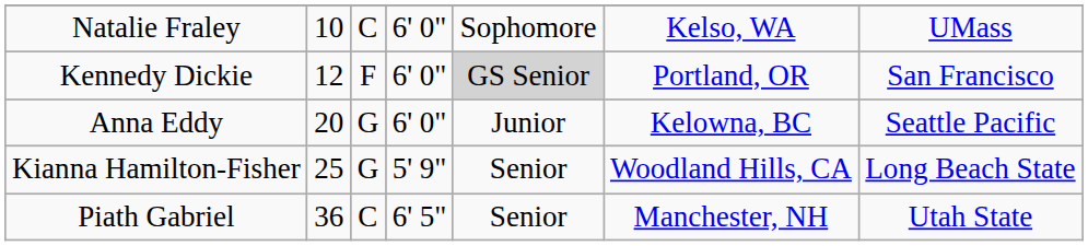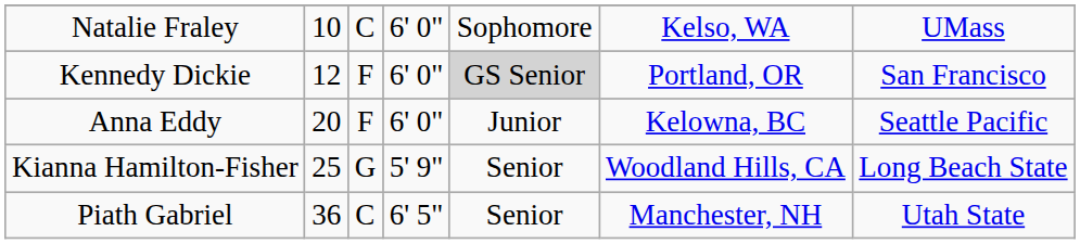Anna Eddy | column 3: G -> F
